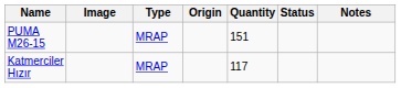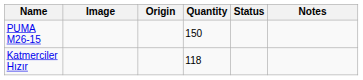- column: Type | MRAP | MRAP
PUMA M26-15 | Quantity: 151 -> 150
Katmerciler Hızır | Quantity: 117 -> 118
